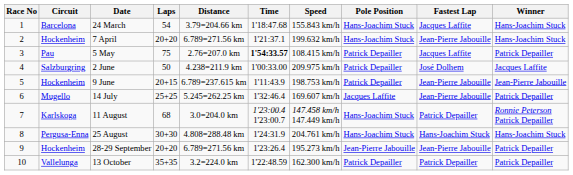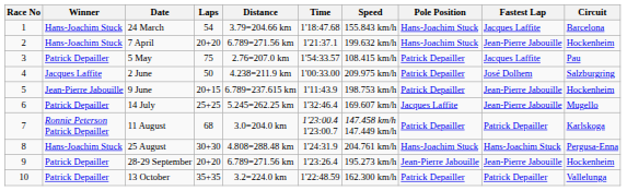columns swapped: Circuit <-> Winner
5 May | Time: bold -> normal
11 August | Pole Position: Hans-Joachim Stuck -> Patrick Depailler
